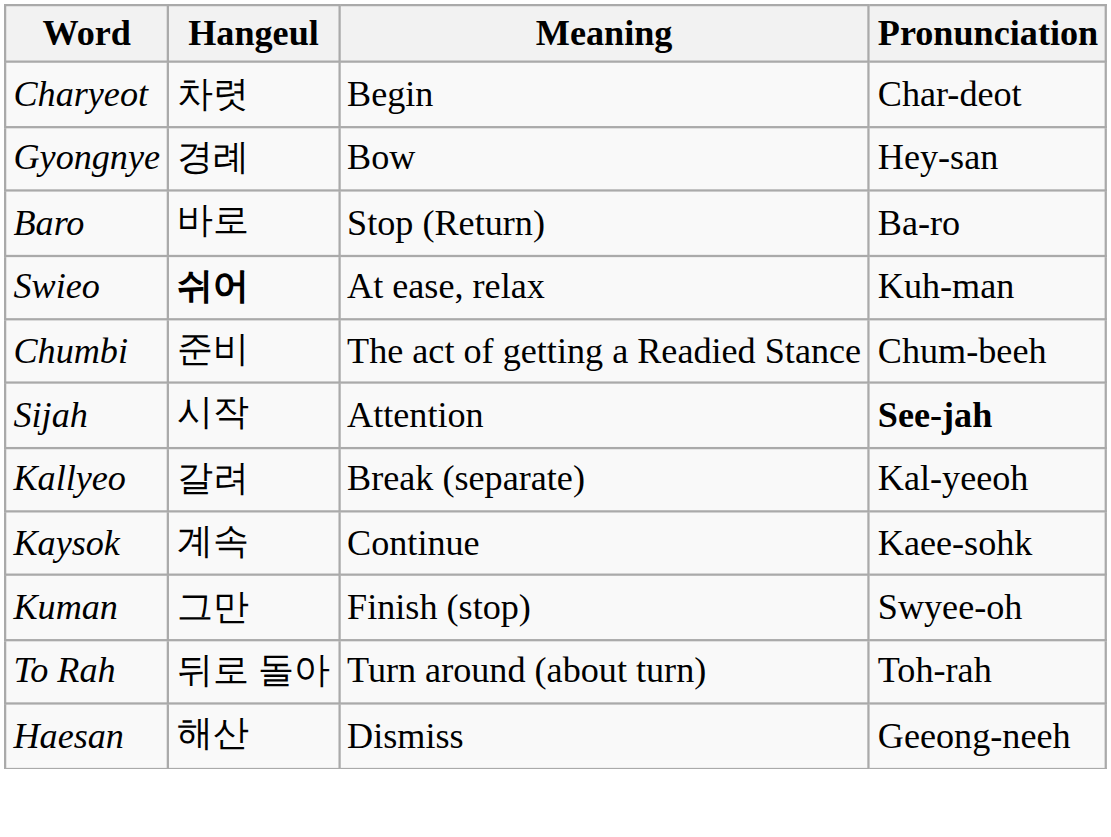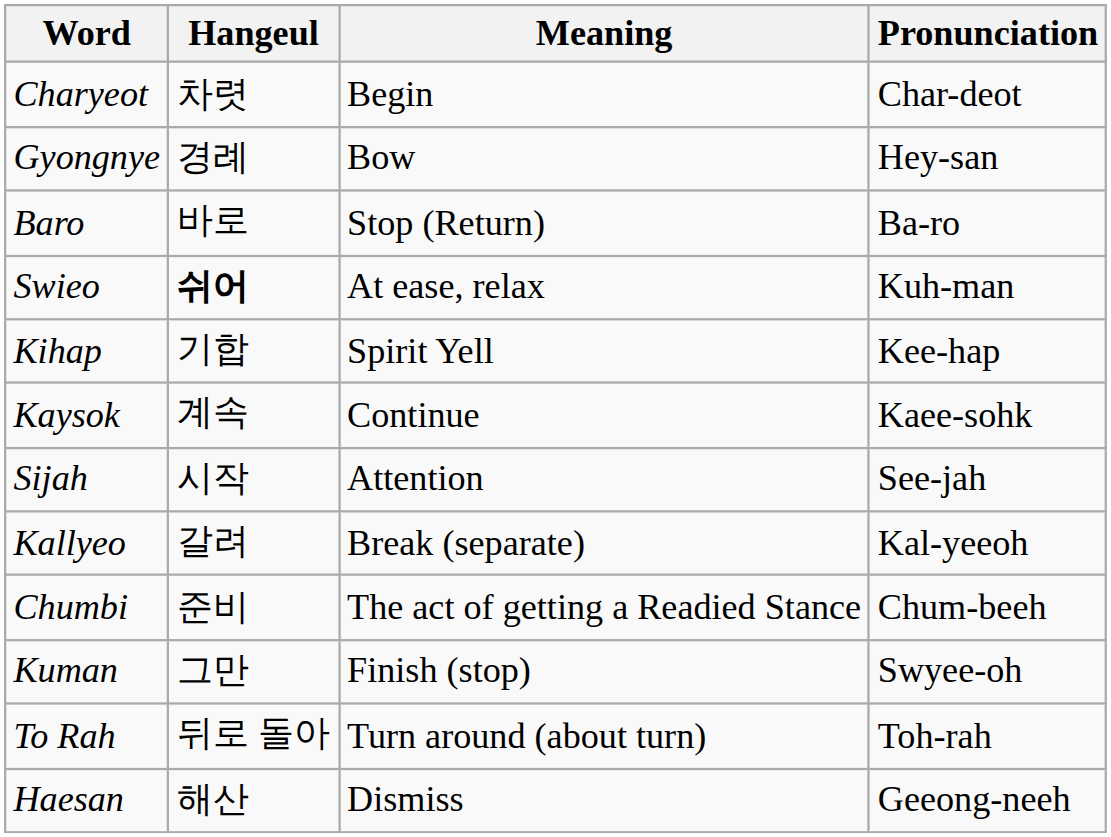+ row: Kihap | 기합 | Spirit Yell | Kee-hap
rows swapped: Chumbi <-> Kaysok
Sijah | Pronunciation: bold -> normal
